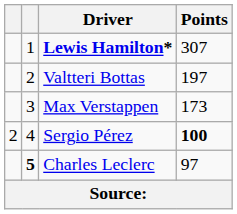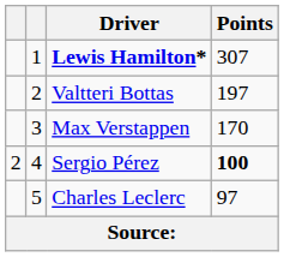Max Verstappen | Points: 173 -> 170
Charles Leclerc | column 2: bold -> normal
